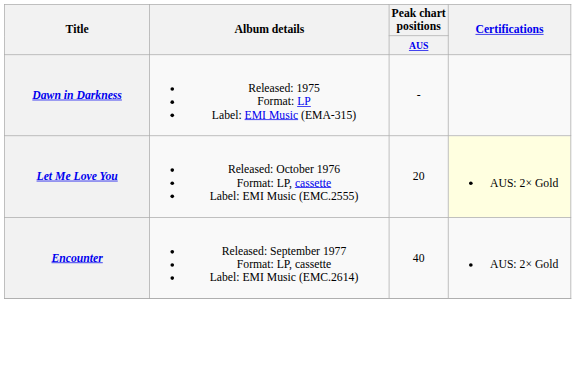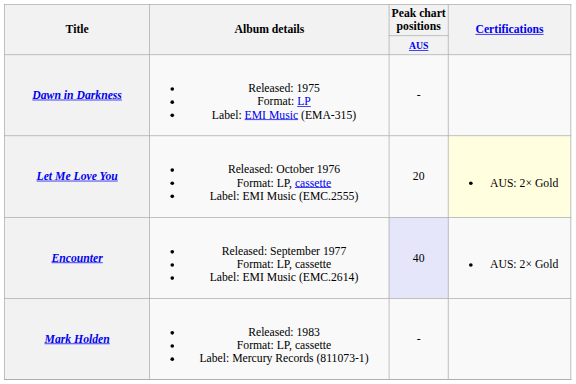Encounter | Peak chart positions / AUS: no background -> lavender background
+ row: Mark Holden | Released: 1983 Format: LP, cassette Label: Mercury Records (811073-1) | -
